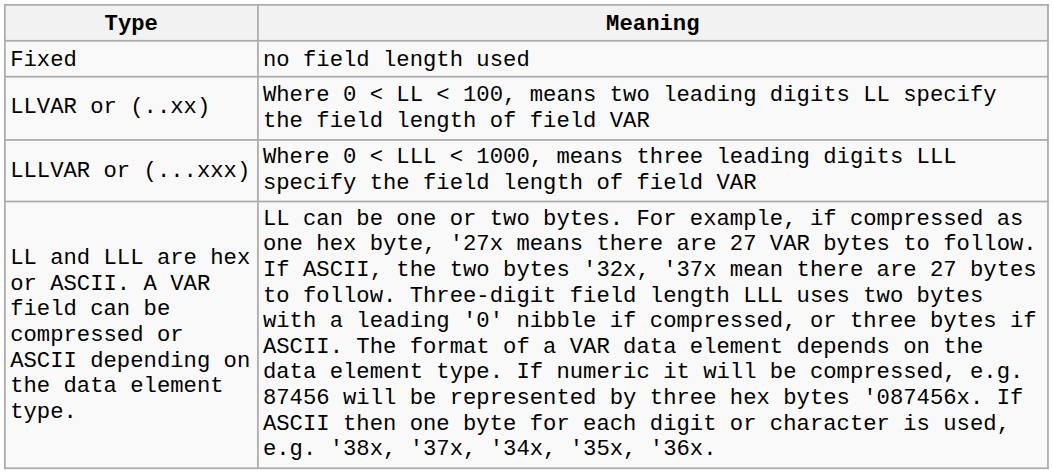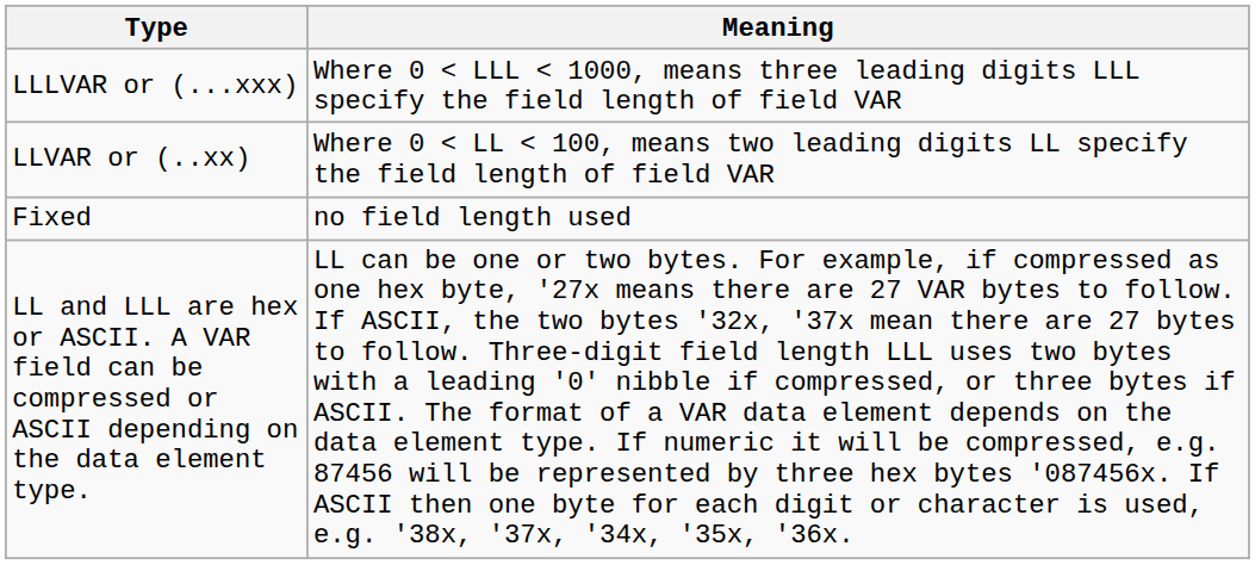rows swapped: Fixed <-> LLLVAR or (...xxx)
